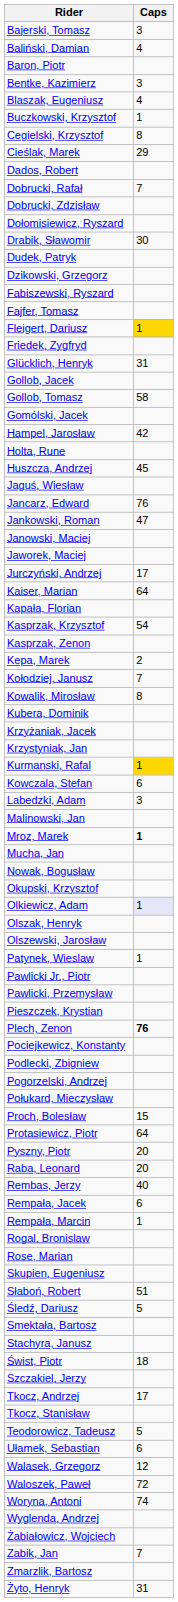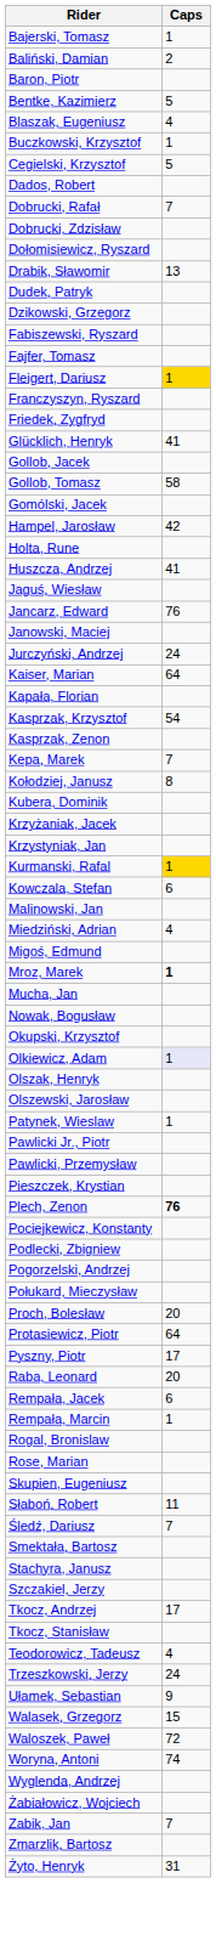Bajerski, Tomasz | Caps: 3 -> 1
Baliński, Damian | Caps: 4 -> 2
Bentke, Kazimierz | Caps: 3 -> 5
Cegielski, Krzysztof | Caps: 8 -> 5
- row: Cieślak, Marek | 29
Drabik, Sławomir | Caps: 30 -> 13
+ row: Franczyszyn, Ryszard
Glücklich, Henryk | Caps: 31 -> 41
Huszcza, Andrzej | Caps: 45 -> 41
- row: Jankowski, Roman | 47
- row: Jaworek, Maciej
Jurczyński, Andrzej | Caps: 17 -> 24
Kepa, Marek | Caps: 2 -> 7
Kołodziej, Janusz | Caps: 7 -> 8
- row: Kowalik, Mirosław | 8
- row: Labedzki, Adam | 3
+ row: Miedziński, Adrian | 4
+ row: Migoś, Edmund
Proch, Bolesław | Caps: 15 -> 20
Pyszny, Piotr | Caps: 20 -> 17
- row: Rembas, Jerzy | 40
Słaboń, Robert | Caps: 51 -> 11
Śledź, Dariusz | Caps: 5 -> 7
- row: Świst, Piotr | 18
Teodorowicz, Tadeusz | Caps: 5 -> 4
+ row: Trzeszkowski, Jerzy | 24
Ułamek, Sebastian | Caps: 6 -> 9
Walasek, Grzegorz | Caps: 12 -> 15
